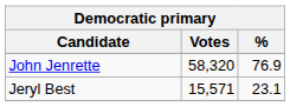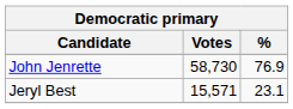John Jenrette | Votes: 58,320 -> 58,730
